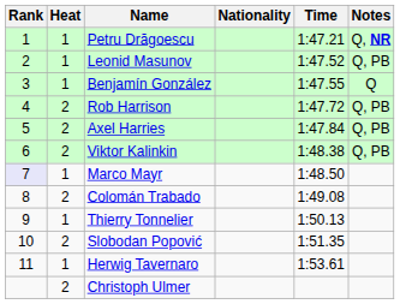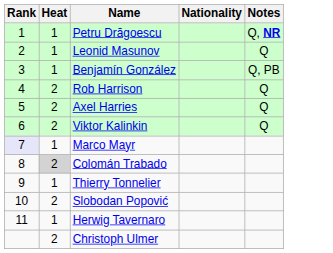- column: Time | 1:47.21 | 1:47.52 | 1:47.55 | 1:47.72 | 1:47.84 | 1:48.38 | 1:48.50 | 1:49.08 | 1:50.13 | 1:51.35 | 1:53.61
Leonid Masunov | Notes: Q, PB -> Q
Benjamín González | Notes: Q -> Q, PB
Rob Harrison | Notes: Q, PB -> Q
Axel Harries | Notes: Q, PB -> Q
Viktor Kalinkin | Notes: Q, PB -> Q
Colomán Trabado | Heat: no background -> lightgrey background
